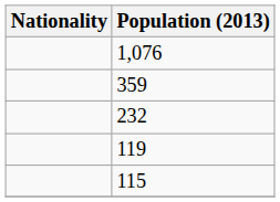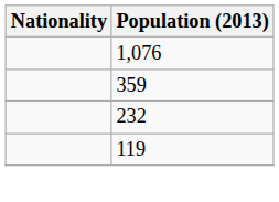- row: 115
